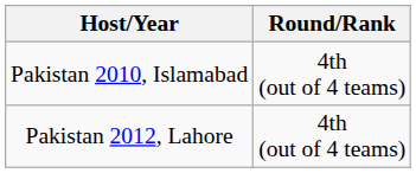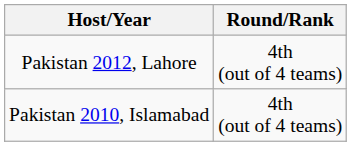rows swapped: Pakistan 2012, Lahore <-> Pakistan 2010, Islamabad
